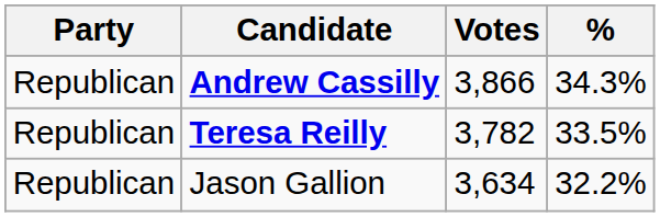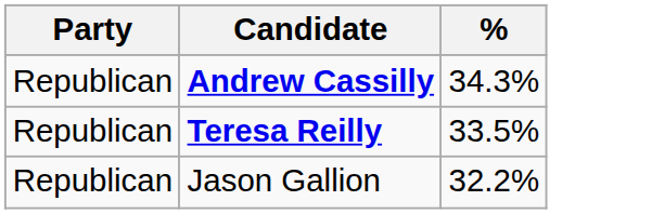- column: Votes | 3,866 | 3,782 | 3,634
